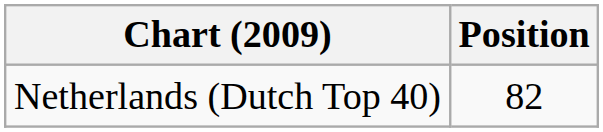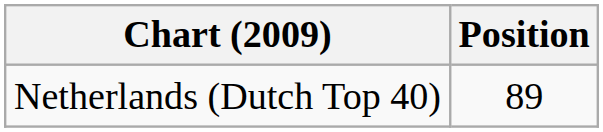Netherlands (Dutch Top 40) | Position: 82 -> 89
